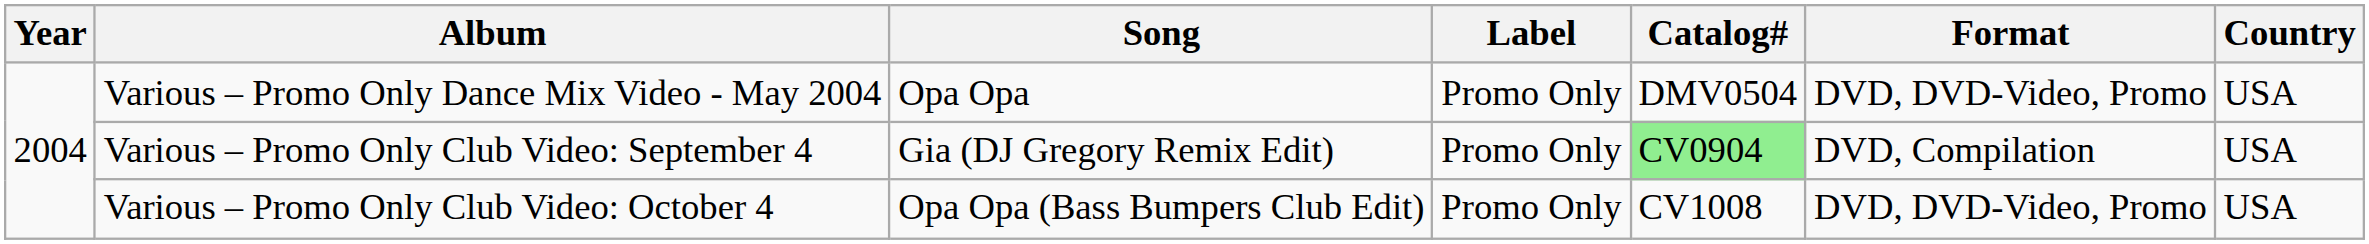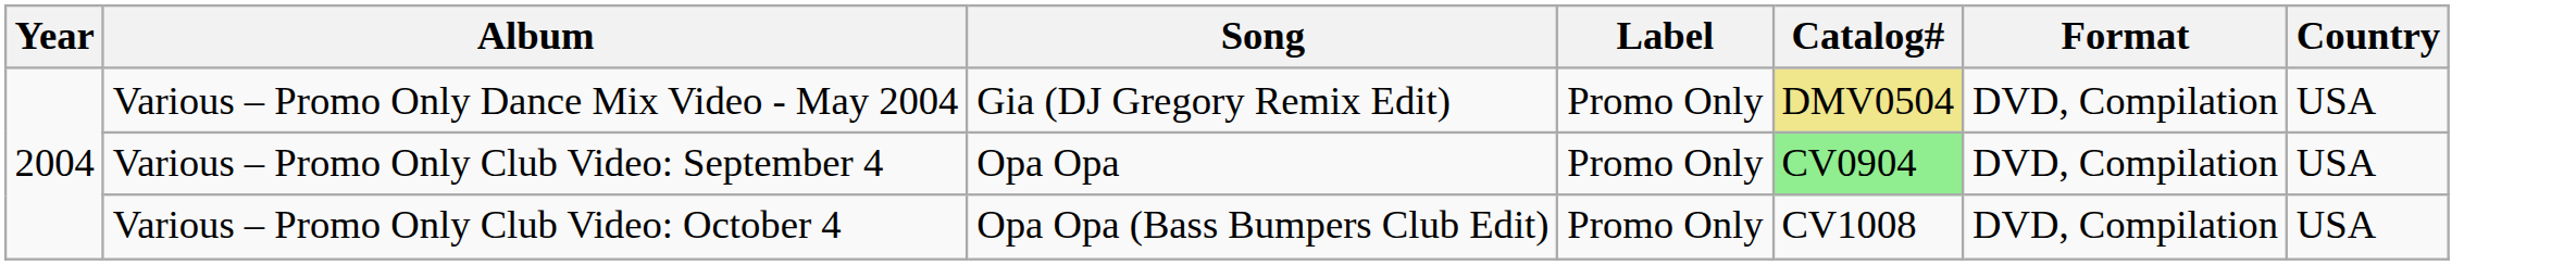Various – Promo Only Dance Mix Video - May 2004 | Song: Opa Opa -> Gia (DJ Gregory Remix Edit)
Various – Promo Only Dance Mix Video - May 2004 | Catalog#: no background -> khaki background
Various – Promo Only Dance Mix Video - May 2004 | Format: DVD, DVD-Video, Promo -> DVD, Compilation
Various – Promo Only Club Video: September 4 | Song: Gia (DJ Gregory Remix Edit) -> Opa Opa
Various – Promo Only Club Video: October 4 | Format: DVD, DVD-Video, Promo -> DVD, Compilation
